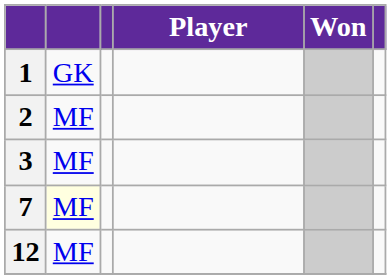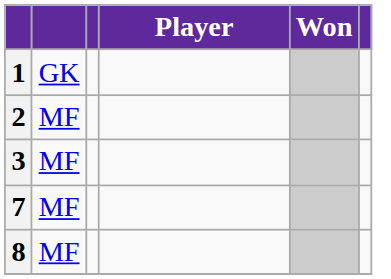7 | column 2: lightyellow background -> no background
+ row: 8 | MF
- row: 12 | MF
